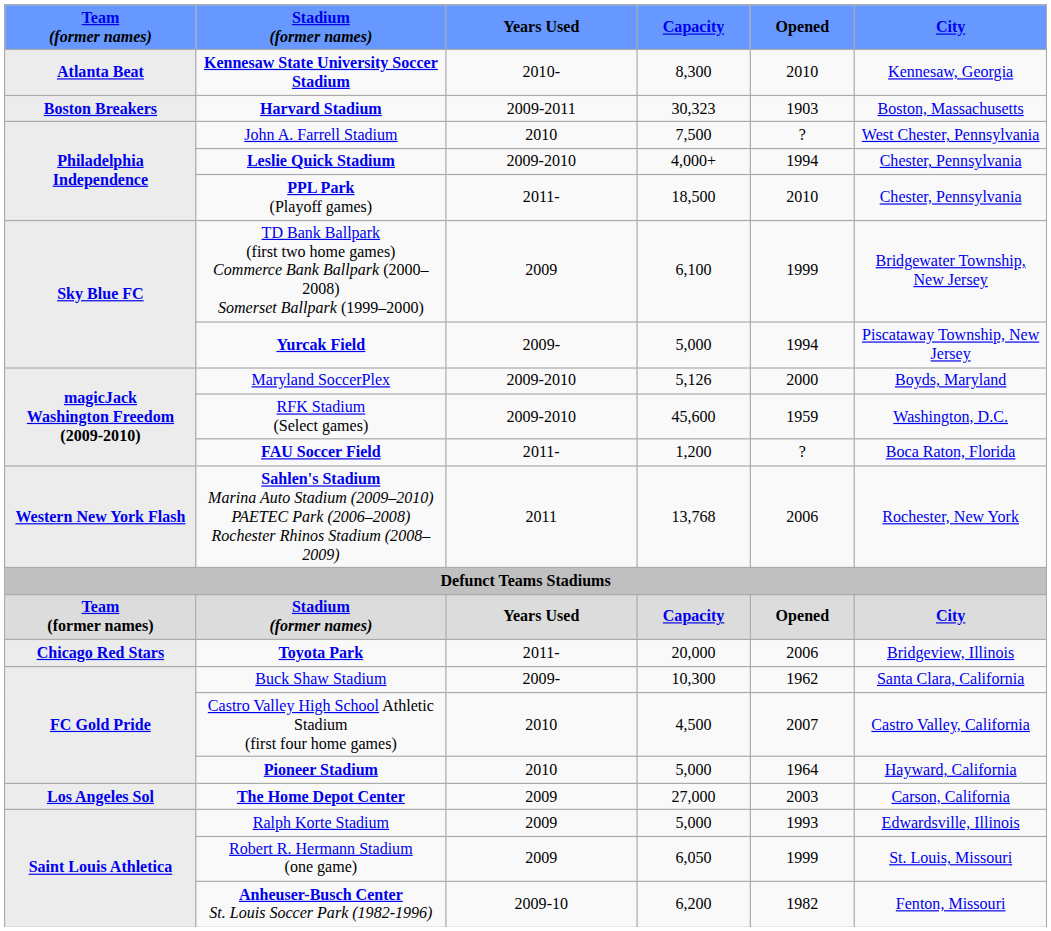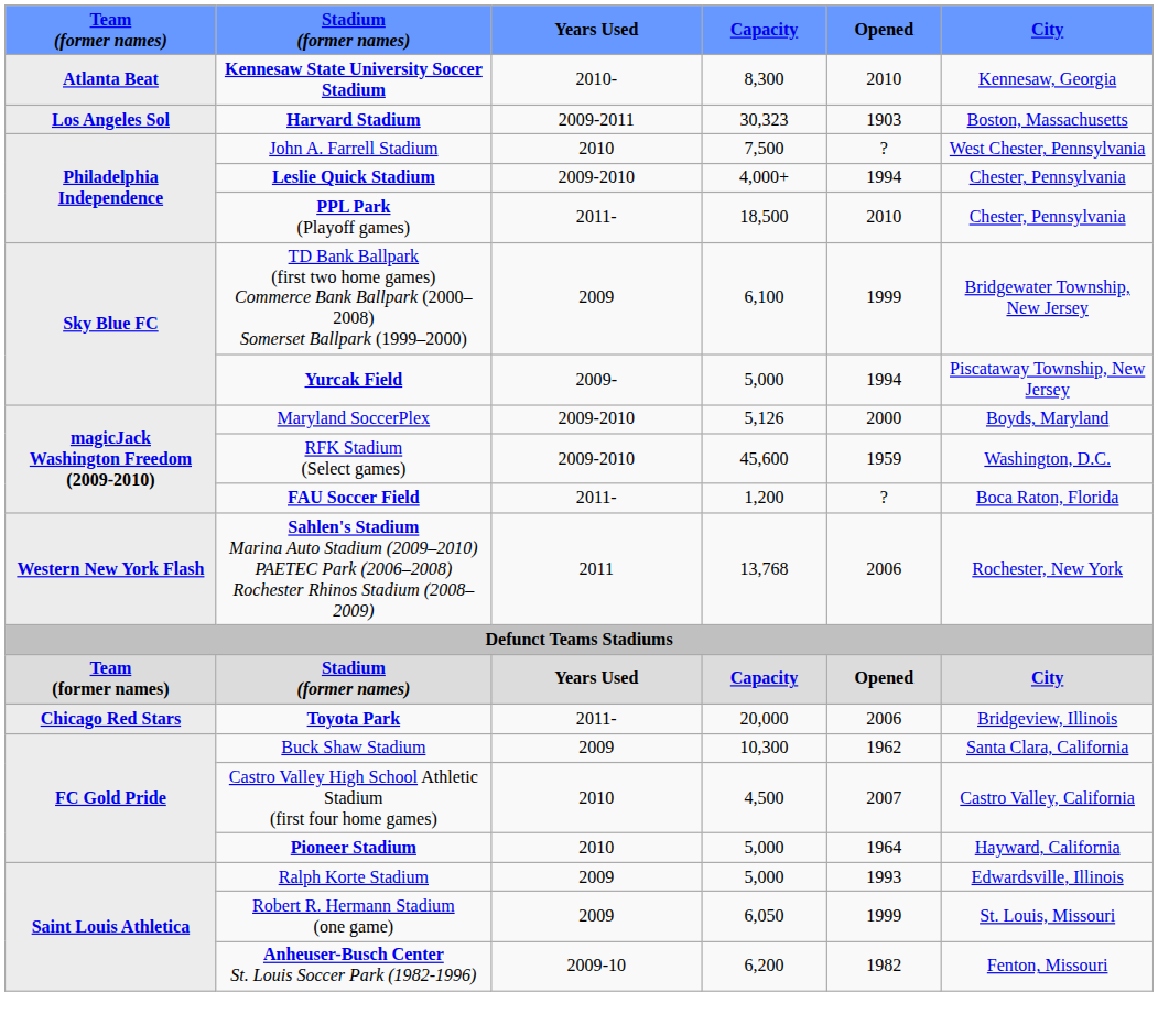Harvard Stadium | Team (former names): Boston Breakers -> Los Angeles Sol
Buck Shaw Stadium | Years Used: 2009- -> 2009
- row: Los Angeles Sol | The Home Depot Center | 2009 | 27,000 | 2003 | Carson, California
